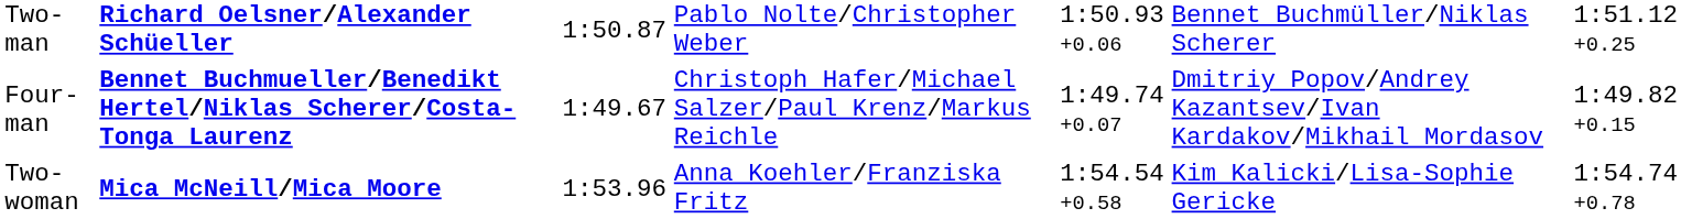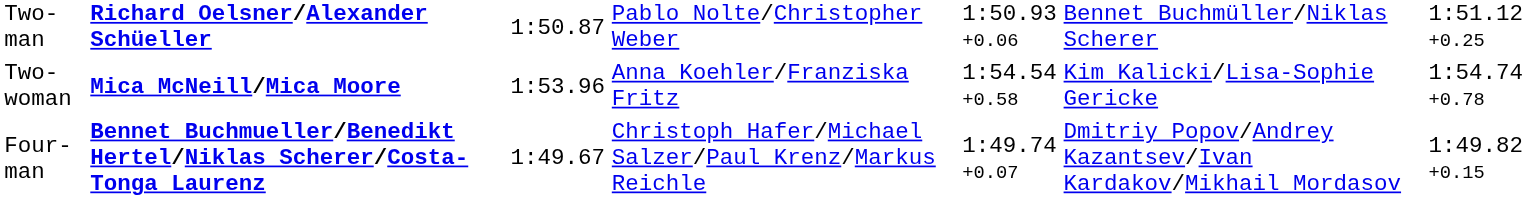rows swapped: Four-man <-> Two-woman
